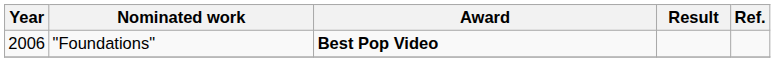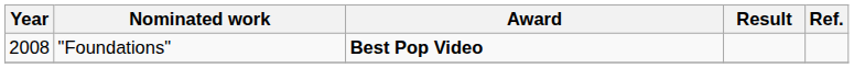"Foundations" | Year: 2006 -> 2008
